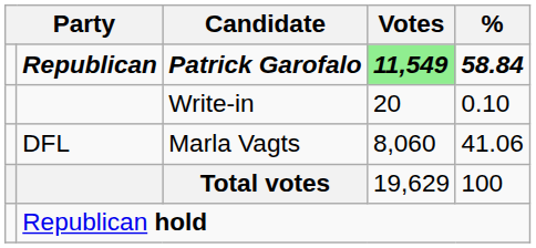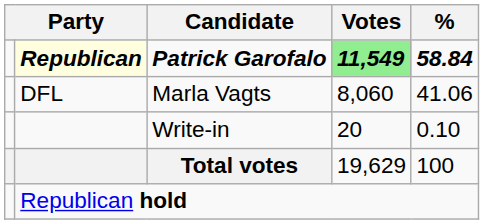Patrick Garofalo | column 2: no background -> lightyellow background
rows swapped: Marla Vagts <-> Write-in
